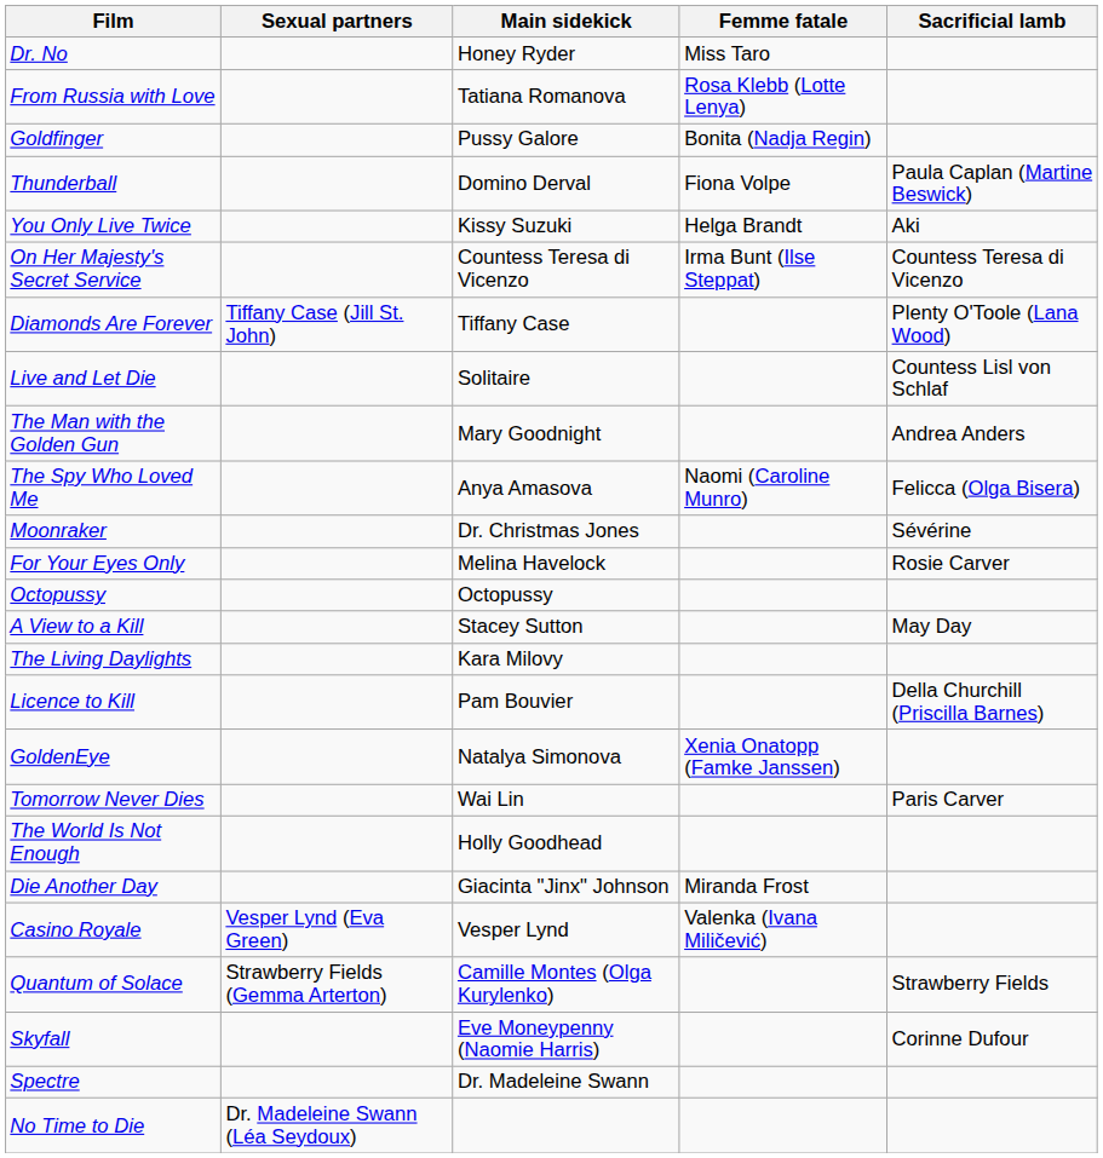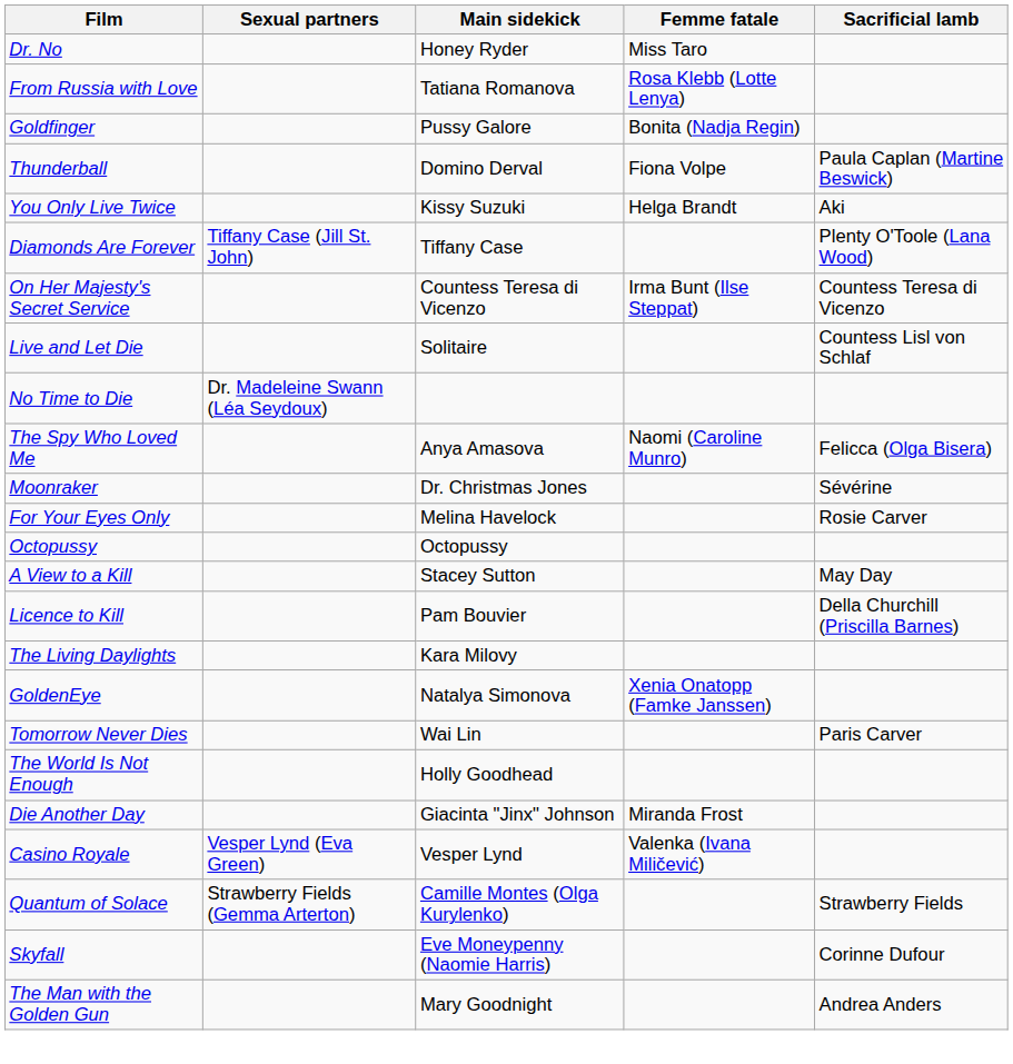rows swapped: On Her Majesty's Secret Service <-> Diamonds Are Forever
rows swapped: The Man with the Golden Gun <-> No Time to Die
rows swapped: The Living Daylights <-> Licence to Kill
- row: Spectre | Dr. Madeleine Swann
